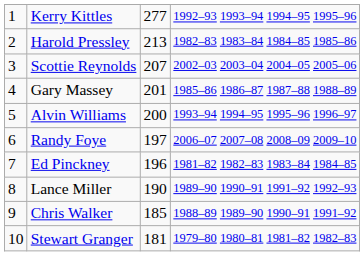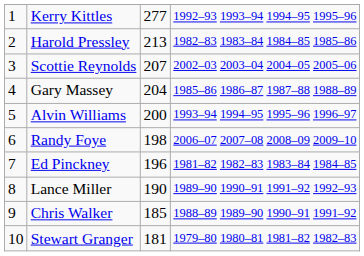Gary Massey | column 3: 201 -> 204
Randy Foye | column 3: 197 -> 198
